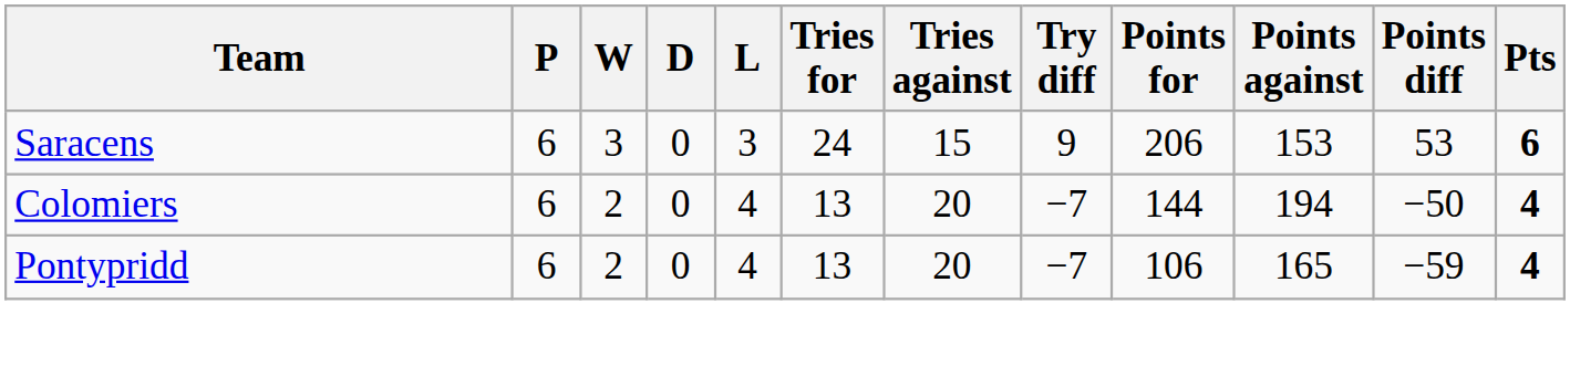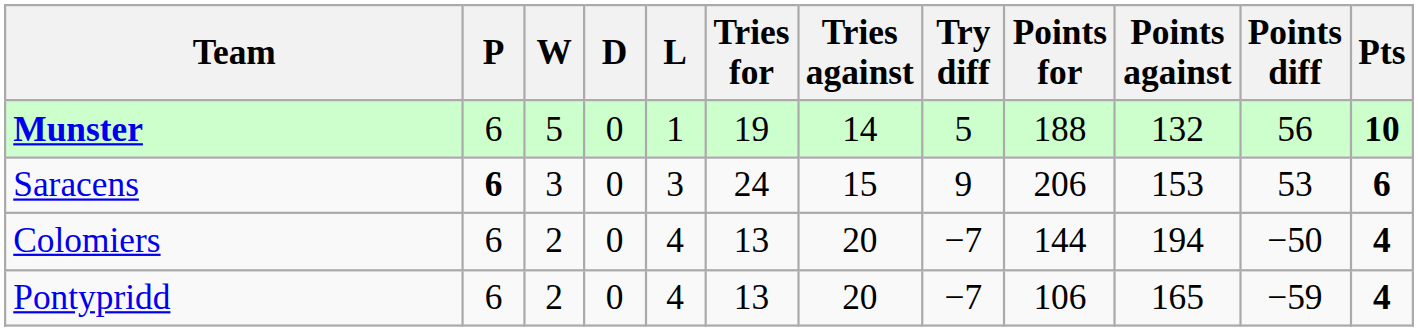+ row: Munster | 6 | 5 | 0 | 1 | 19 | 14 | 5 | 188 | 132 | 56 | 10
Saracens | P: normal -> bold
